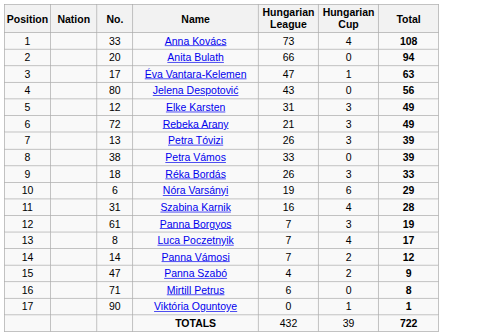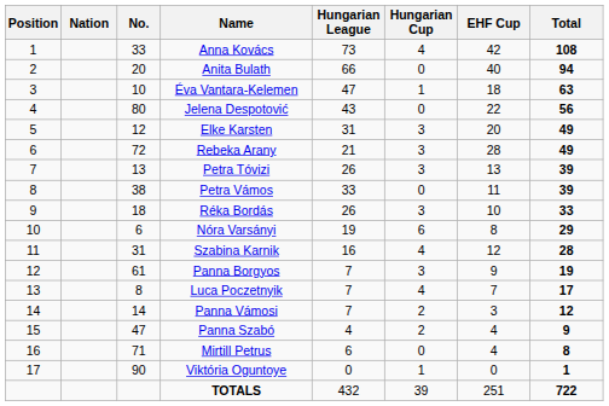+ column: EHF Cup | 42 | 40 | 18 | 22 | 20 | 28 | 13 | 11 | 10 | 8 | 12 | 9 | 7 | 3 | 4 | 4 | 0 | 251
Éva Vantara-Kelemen | No.: 17 -> 10
